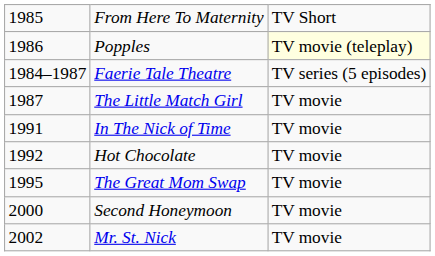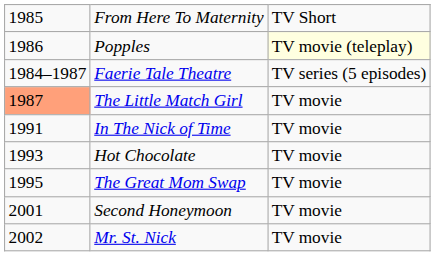The Little Match Girl | column 1: no background -> lightsalmon background
Hot Chocolate | column 1: 1992 -> 1993
Second Honeymoon | column 1: 2000 -> 2001
